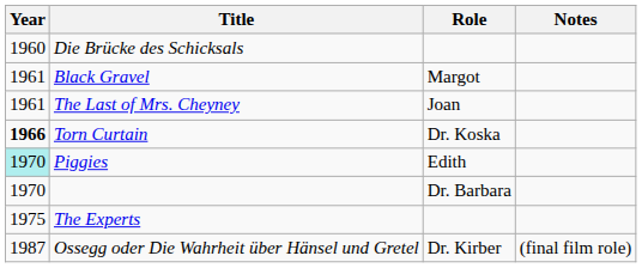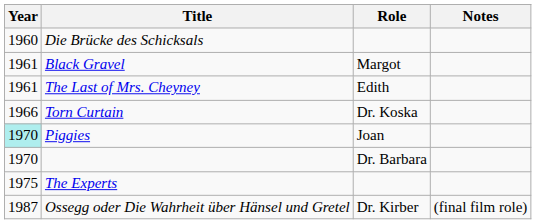The Last of Mrs. Cheyney | Role: Joan -> Edith
Torn Curtain | Year: bold -> normal
Piggies | Role: Edith -> Joan
